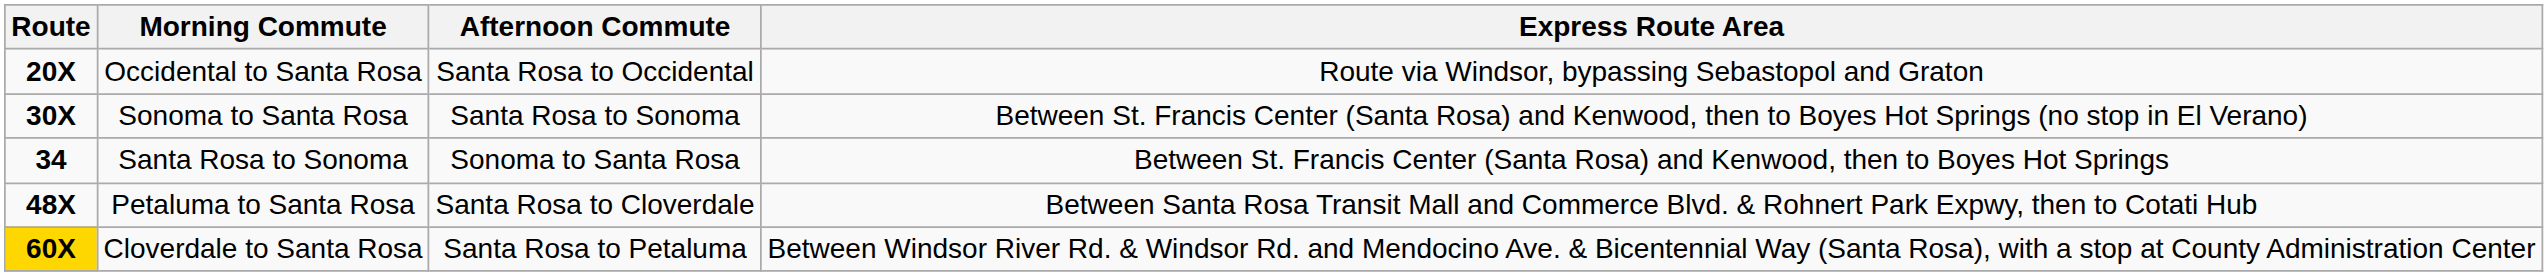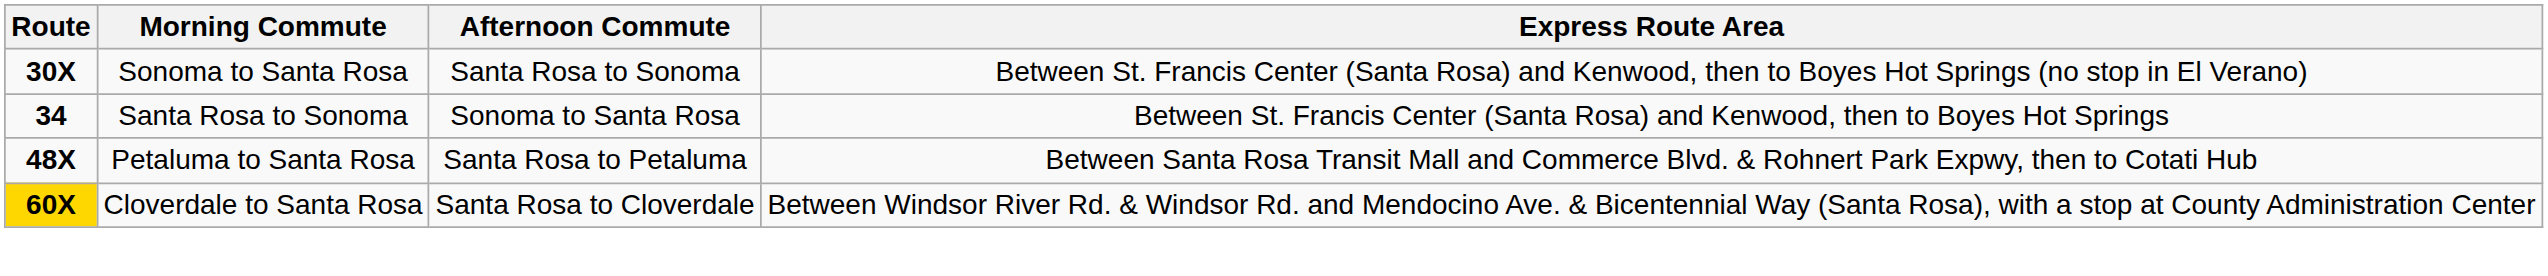- row: 20X | Occidental to Santa Rosa | Santa Rosa to Occidental | Route via Windsor, bypassing Sebastopol and Graton
Petaluma to Santa Rosa | Afternoon Commute: Santa Rosa to Cloverdale -> Santa Rosa to Petaluma
Cloverdale to Santa Rosa | Afternoon Commute: Santa Rosa to Petaluma -> Santa Rosa to Cloverdale
